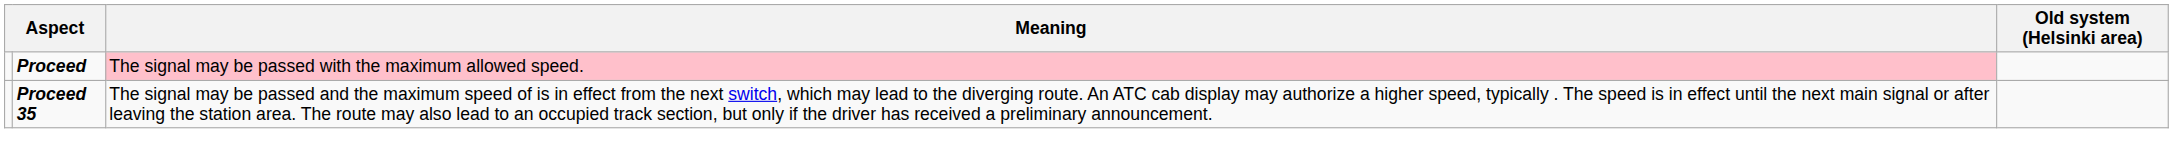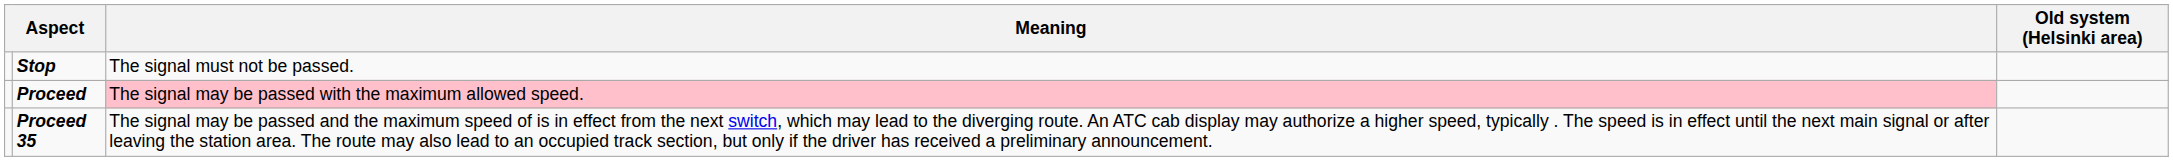+ row: Stop | The signal must not be passed.
